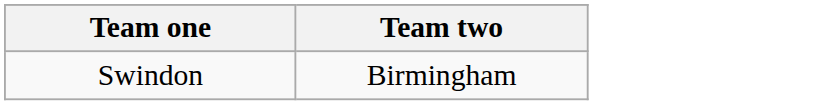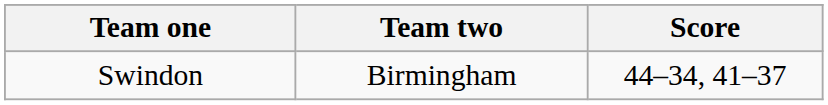+ column: Score | 44–34, 41–37
